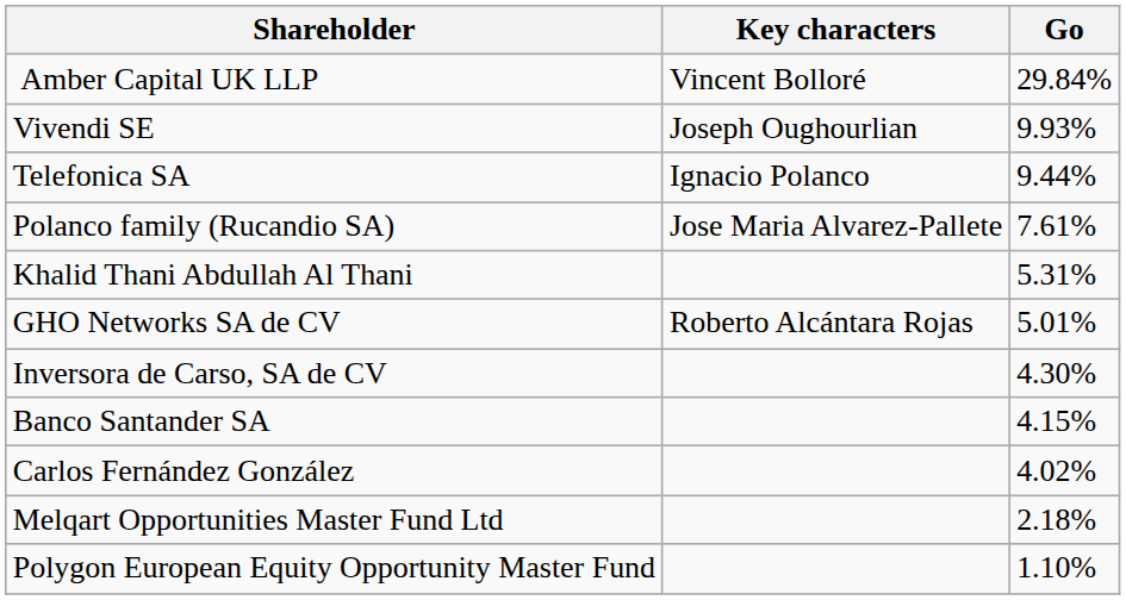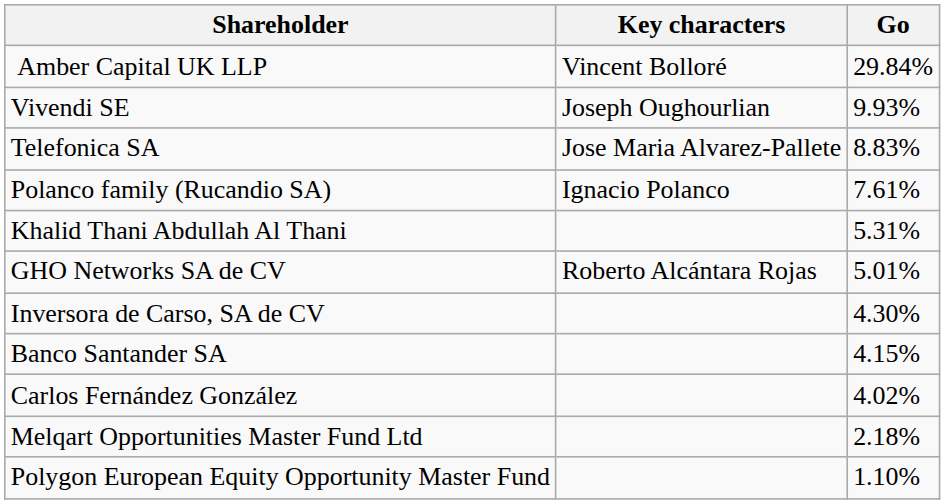Telefonica SA | Key characters: Ignacio Polanco -> Jose Maria Alvarez-Pallete
Telefonica SA | Go: 9.44% -> 8.83%
Polanco family (Rucandio SA) | Key characters: Jose Maria Alvarez-Pallete -> Ignacio Polanco
